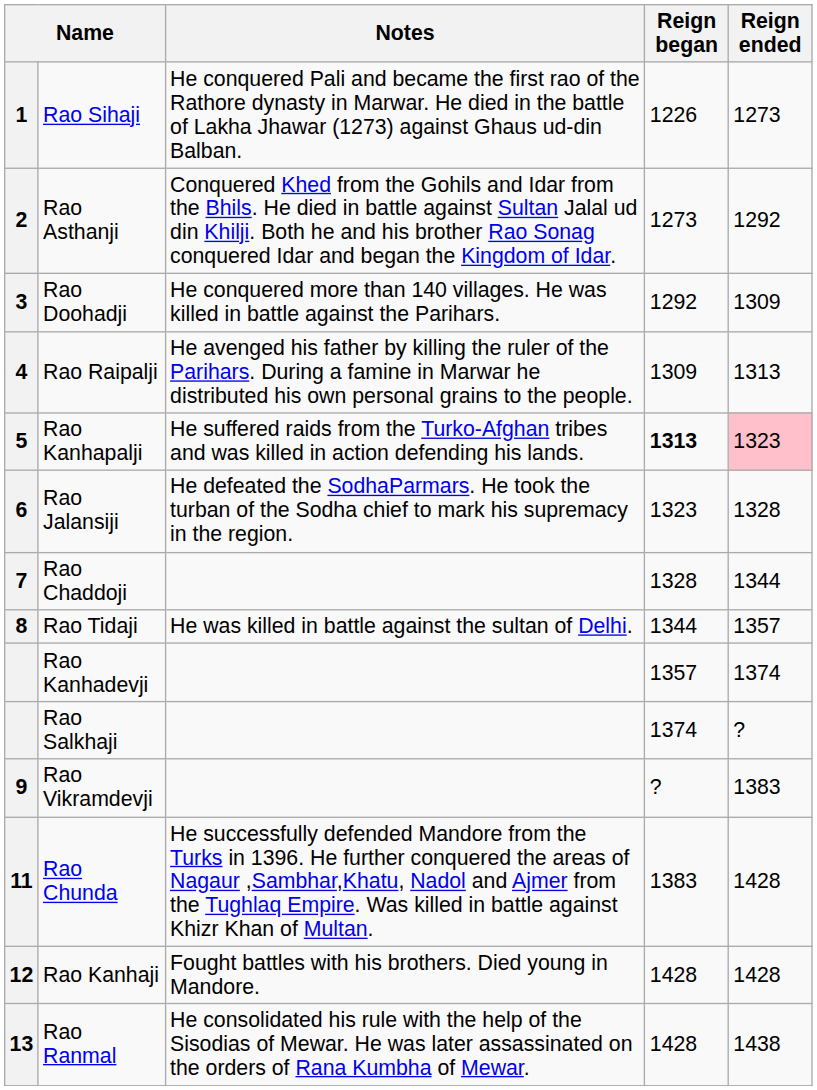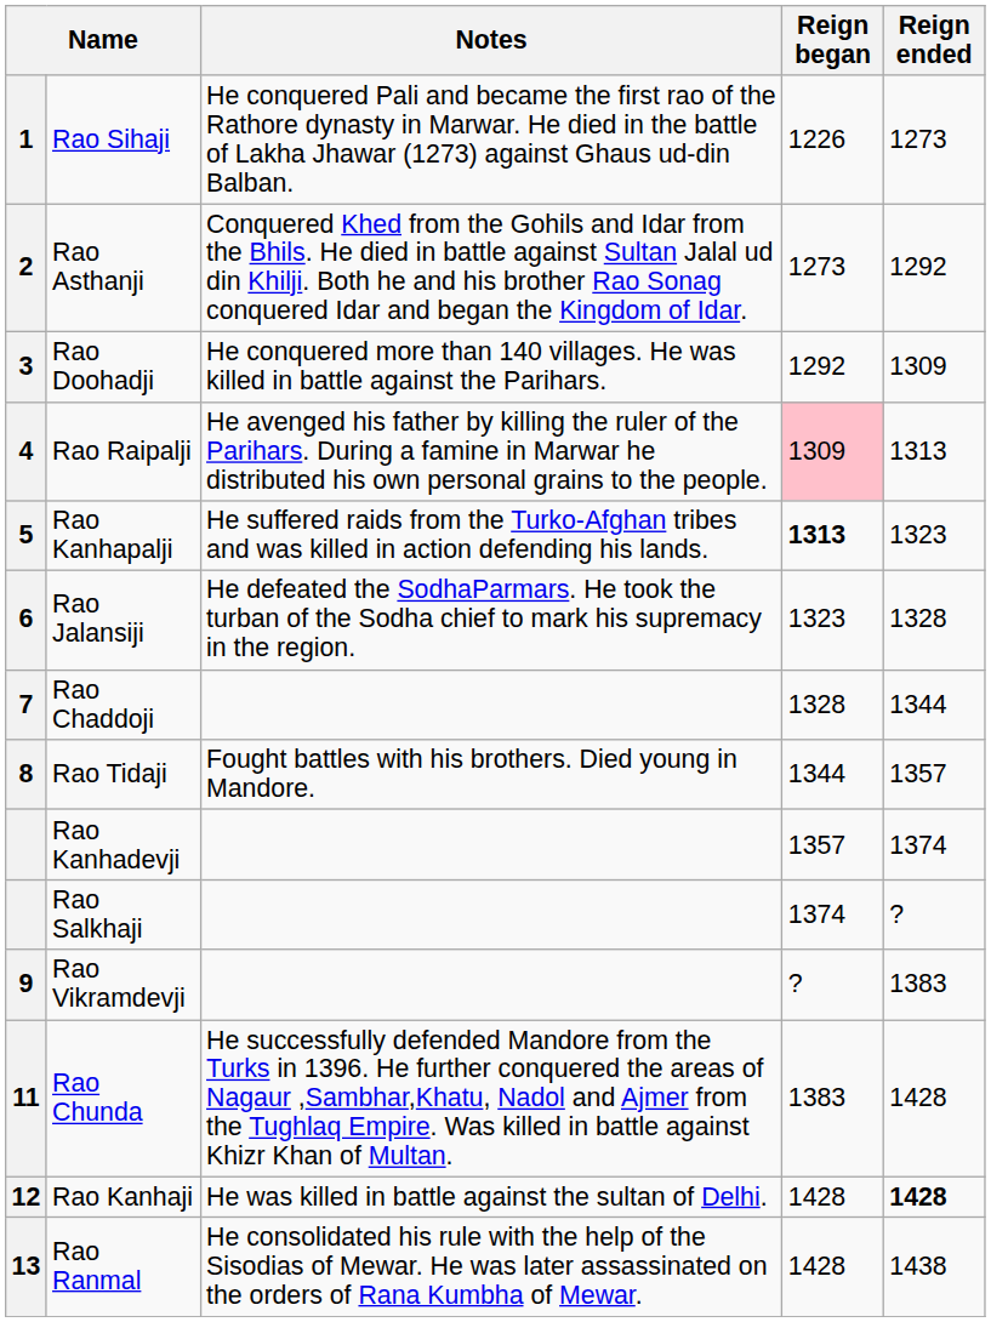Rao Raipalji | Reign began: no background -> pink background
Rao Kanhapalji | Reign ended: pink background -> no background
Rao Tidaji | Notes: He was killed in battle against the sultan of Delhi. -> Fought battles with his brothers. Died young in Mandore.
Rao Kanhaji | Notes: Fought battles with his brothers. Died young in Mandore. -> He was killed in battle against the sultan of Delhi.
Rao Kanhaji | Reign ended: normal -> bold
